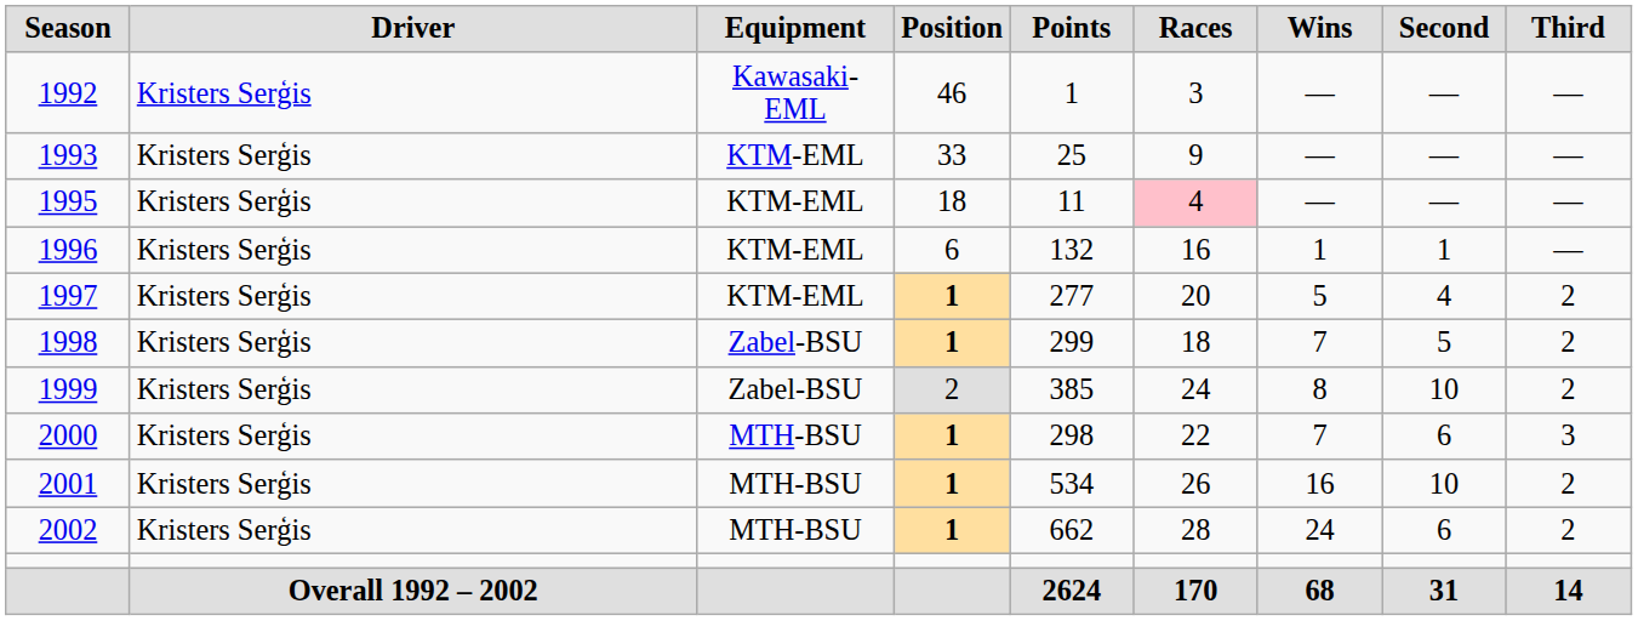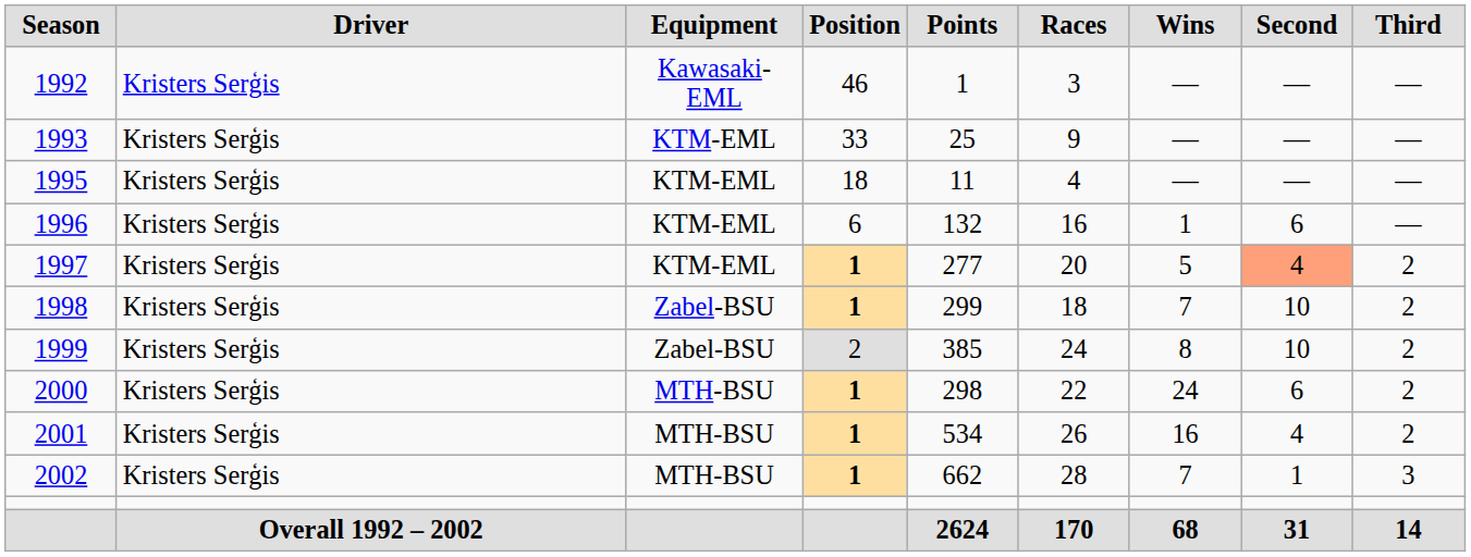1995 | Races: pink background -> no background
1996 | Second: 1 -> 6
1997 | Second: no background -> lightsalmon background
1998 | Second: 5 -> 10
2000 | Wins: 7 -> 24
2000 | Third: 3 -> 2
2001 | Second: 10 -> 4
2002 | Wins: 24 -> 7
2002 | Second: 6 -> 1
2002 | Third: 2 -> 3
